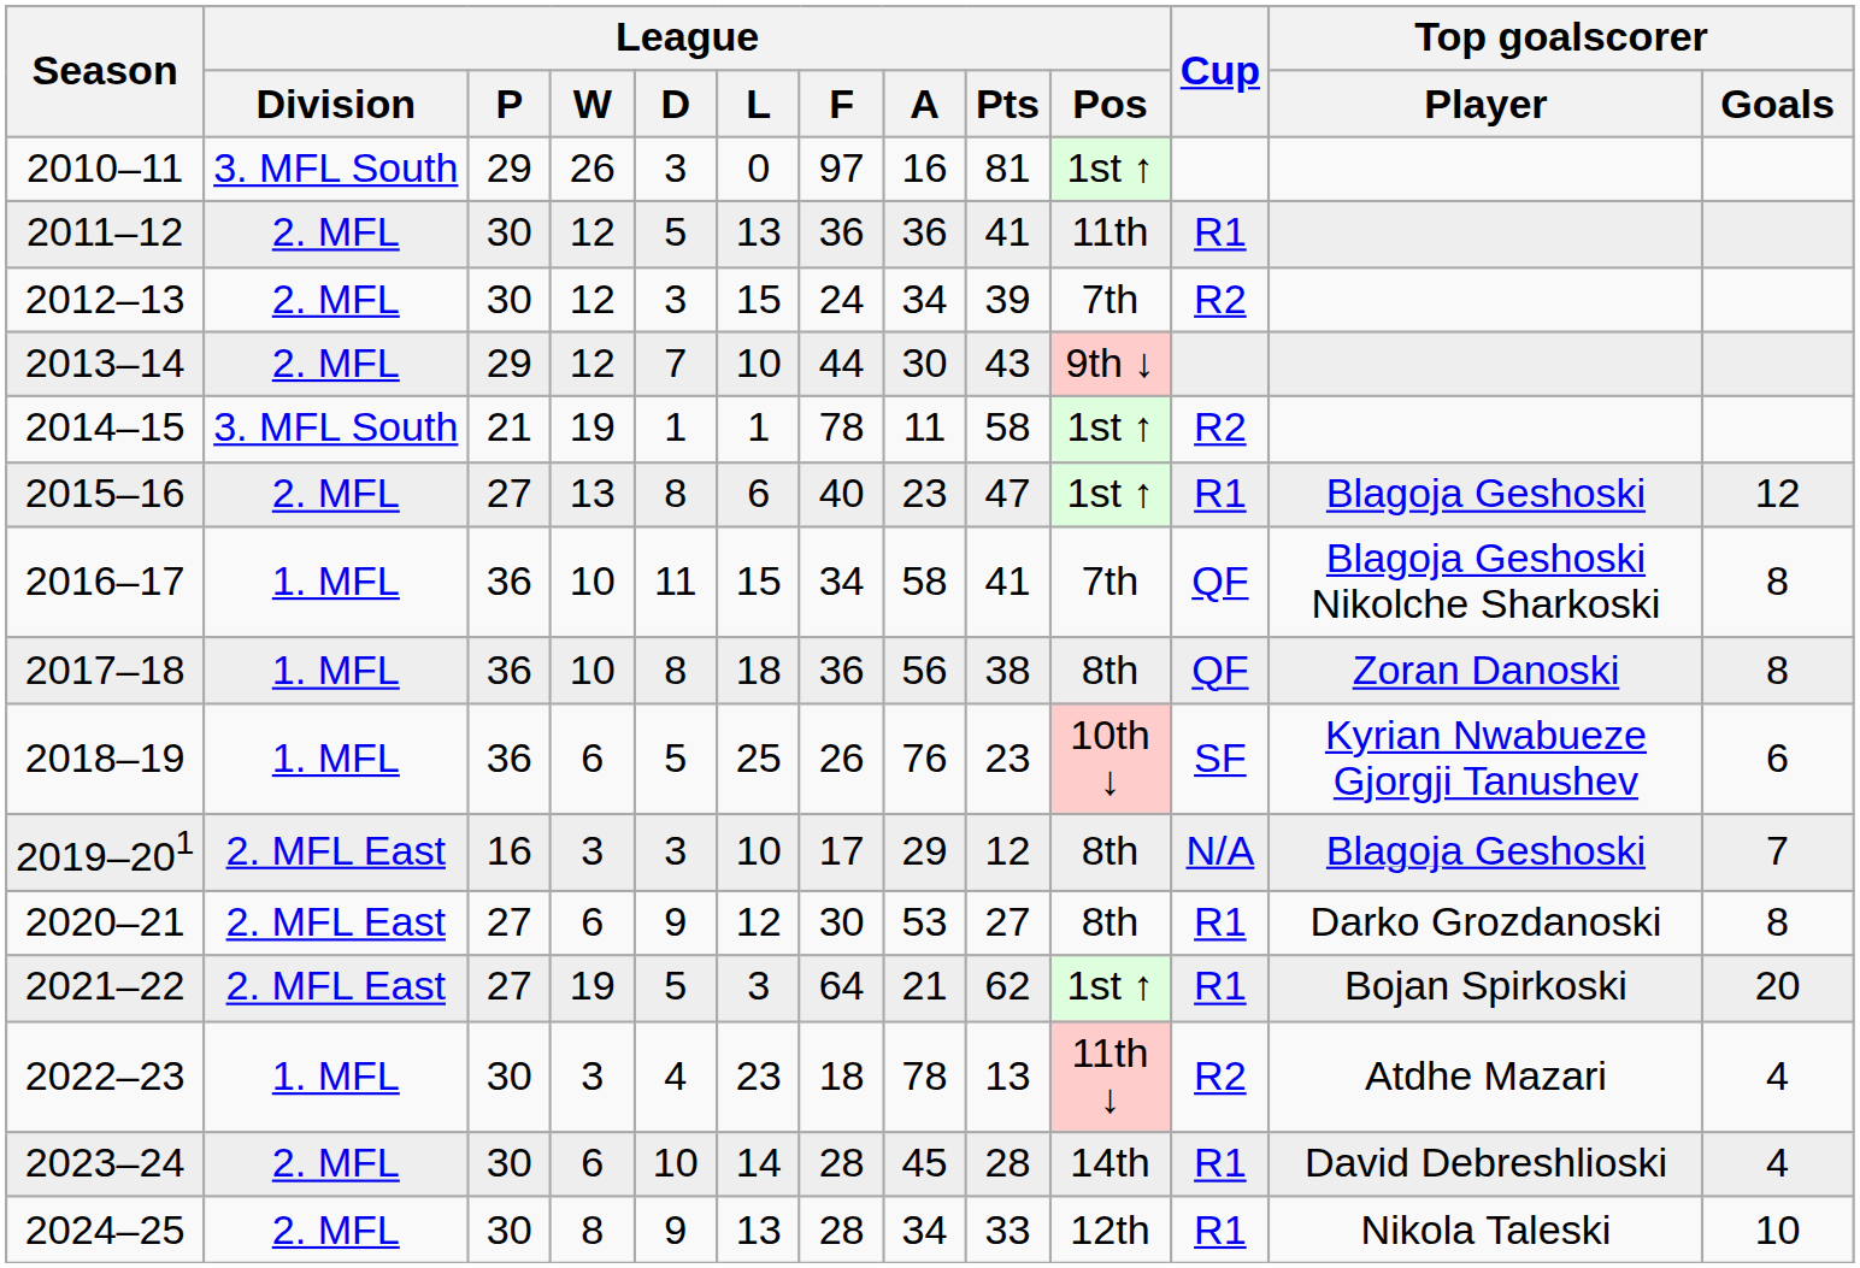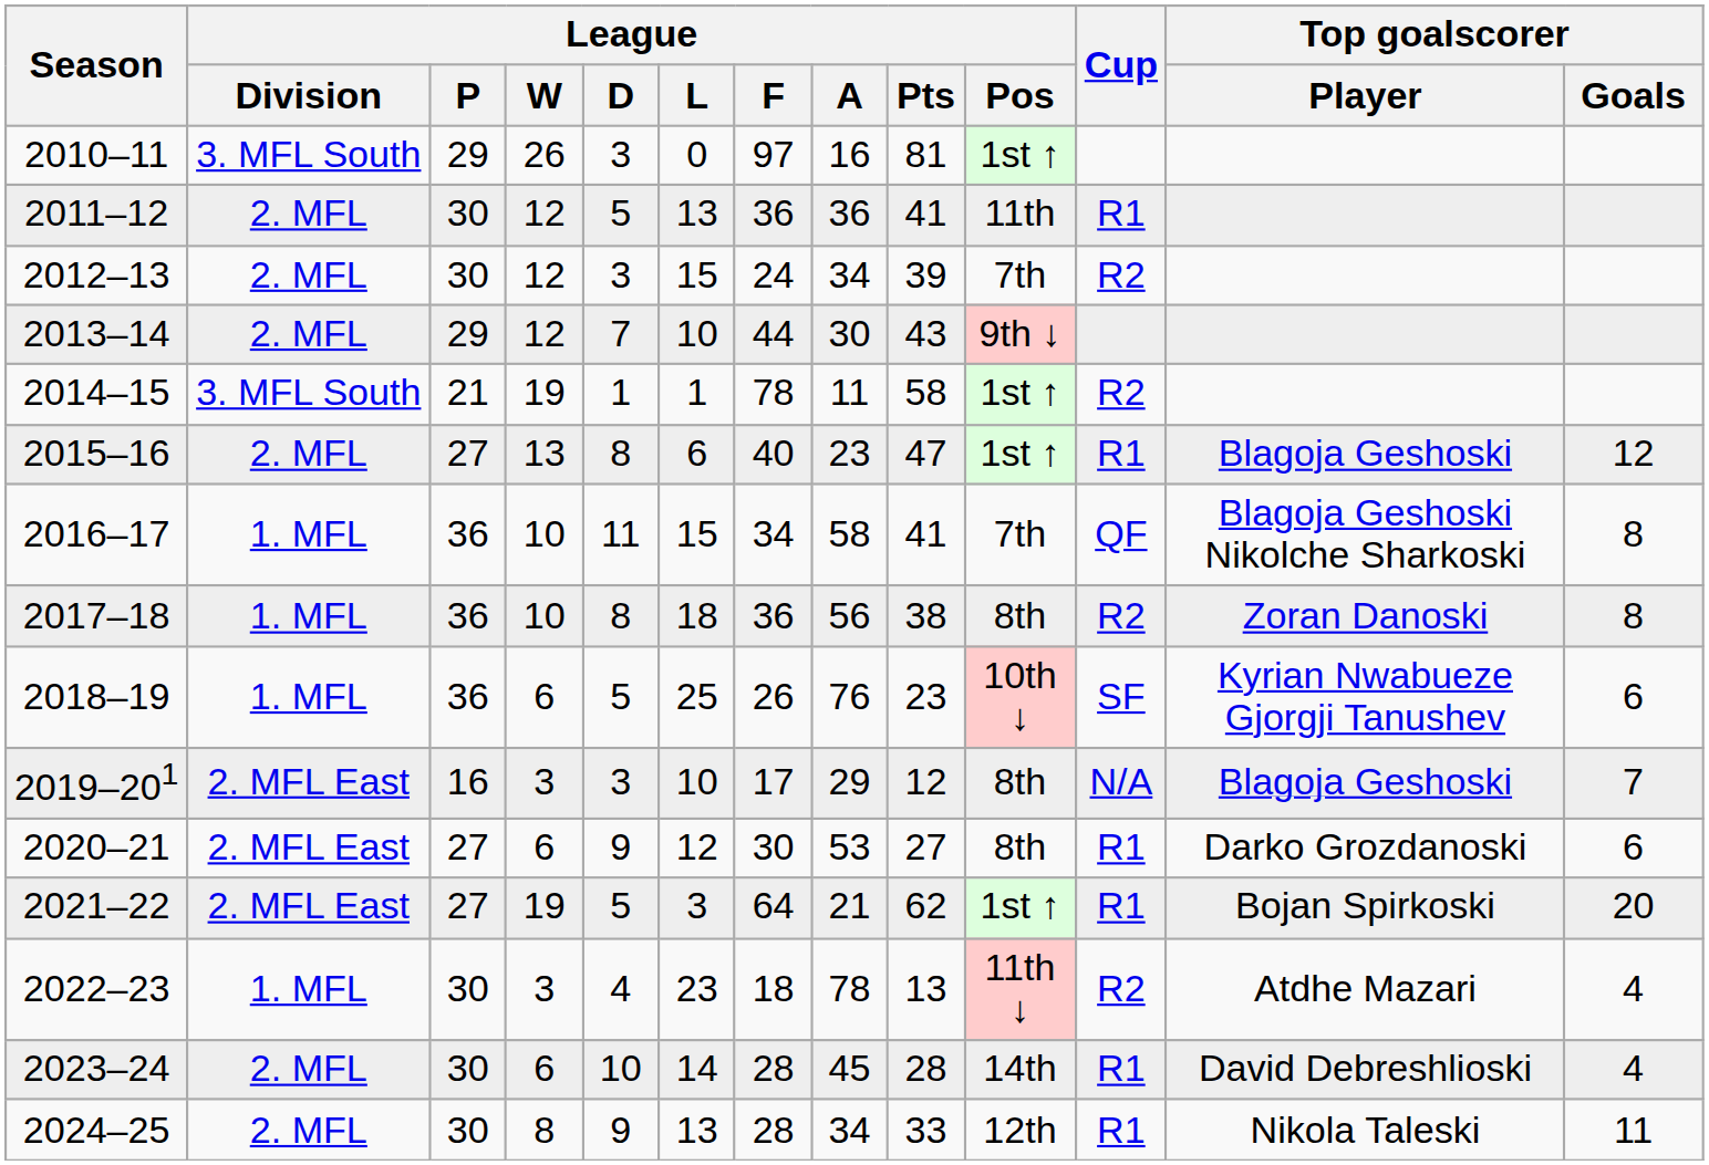2017–18 | Cup: QF -> R2
2020–21 | Top goalscorer / Goals: 8 -> 6
2024–25 | Top goalscorer / Goals: 10 -> 11
